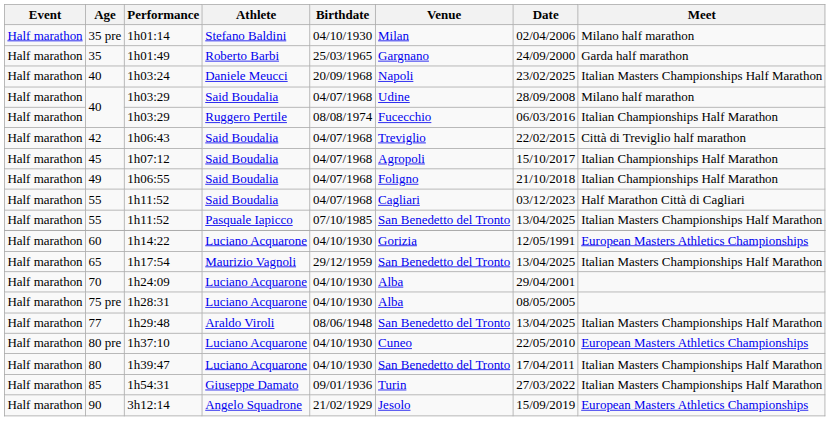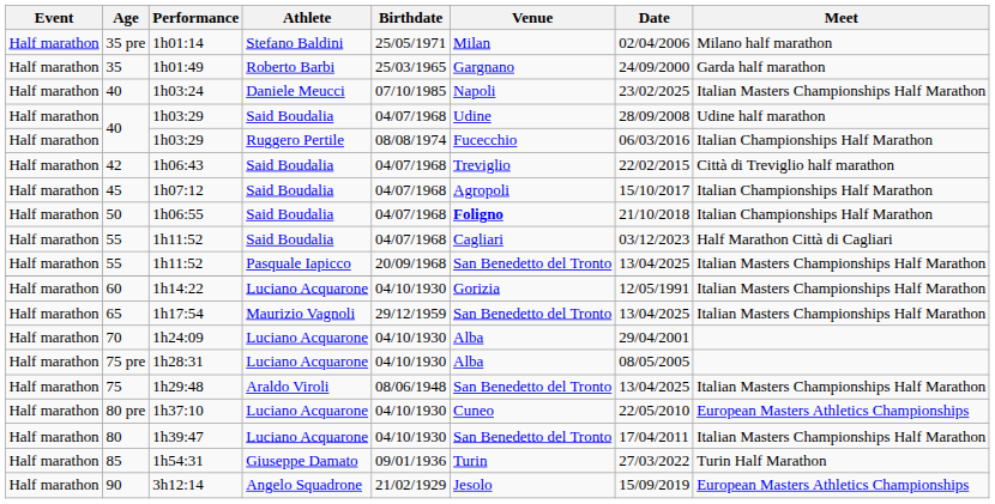1h01:14 | Birthdate: 04/10/1930 -> 25/05/1971
1h03:24 | Birthdate: 20/09/1968 -> 07/10/1985
1h03:29 / Said Boudalia | Meet: Milano half marathon -> Udine half marathon
1h06:55 | Age: 49 -> 50
1h06:55 | Venue: normal -> bold
1h11:52 / Pasquale Iapicco | Birthdate: 07/10/1985 -> 20/09/1968
1h14:22 | Meet: European Masters Athletics Championships -> Italian Masters Championships Half Marathon
1h29:48 | Age: 77 -> 75
1h54:31 | Meet: Italian Masters Championships Half Marathon -> Turin Half Marathon
